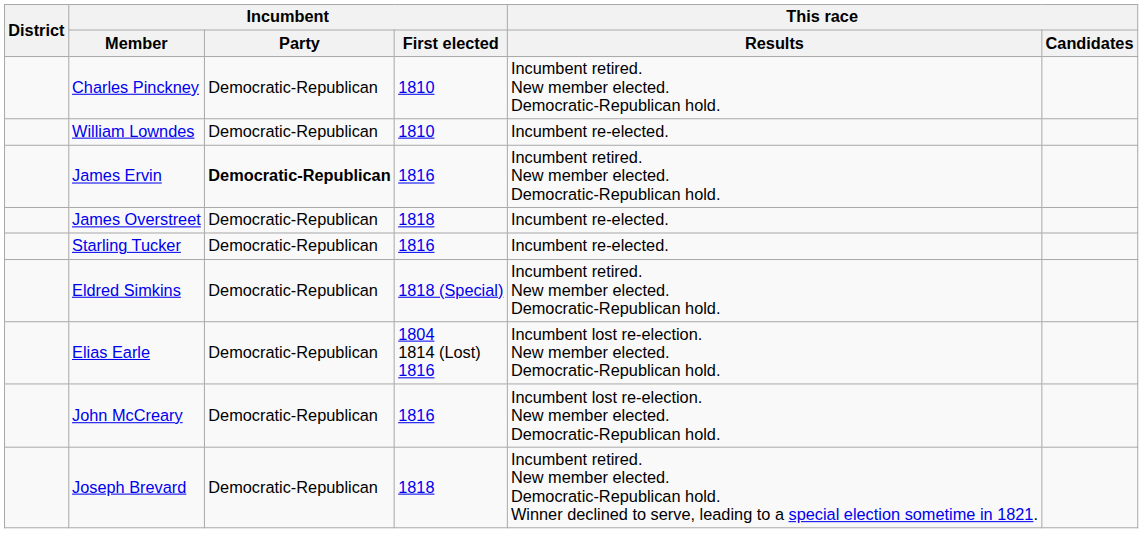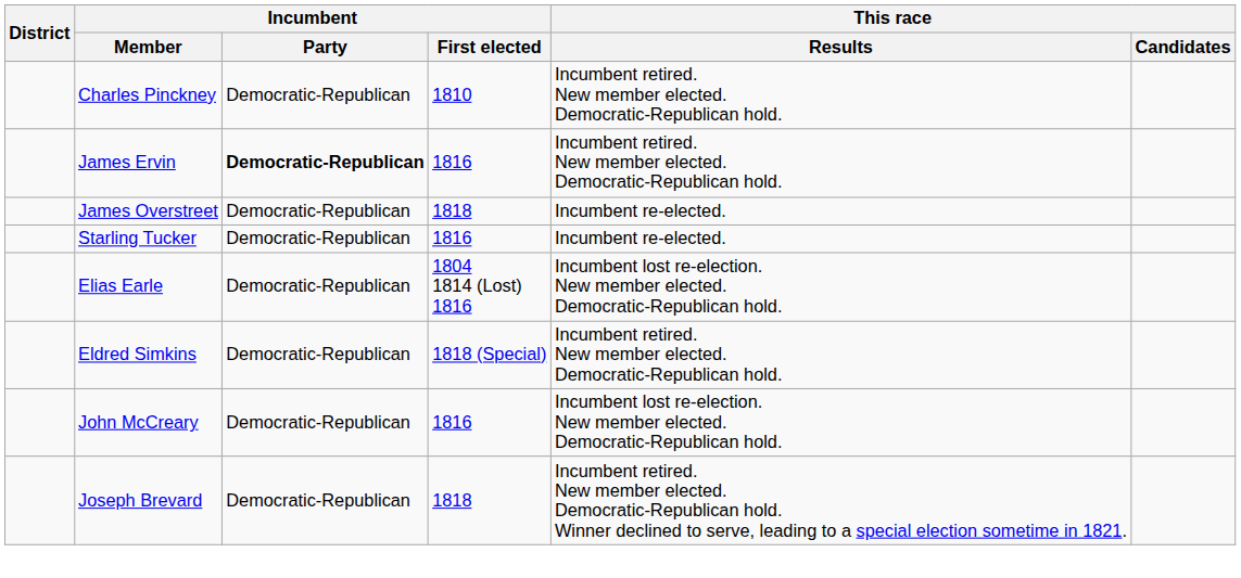- row: William Lowndes | Democratic-Republican | 1810 | Incumbent re-elected.
rows swapped: Eldred Simkins <-> Elias Earle
